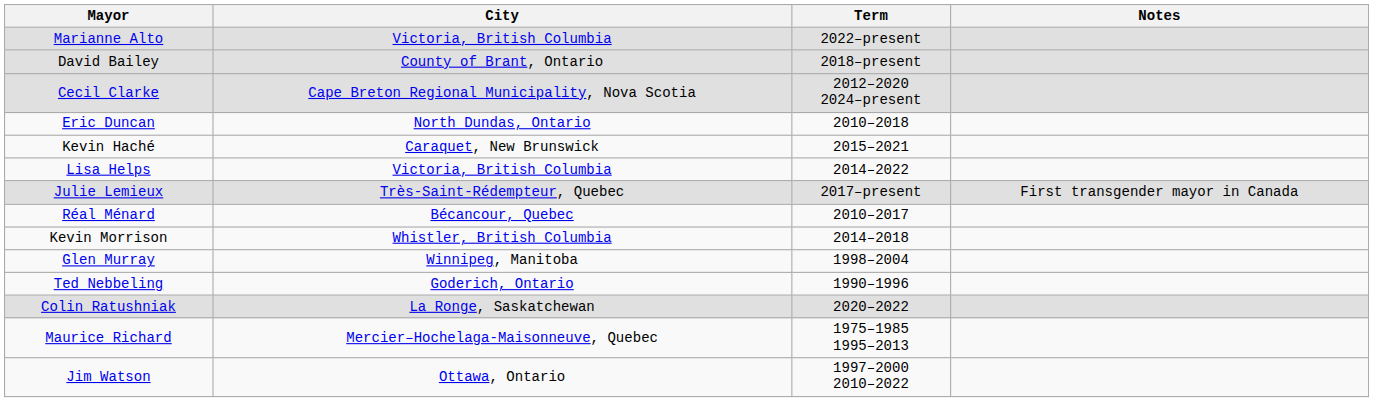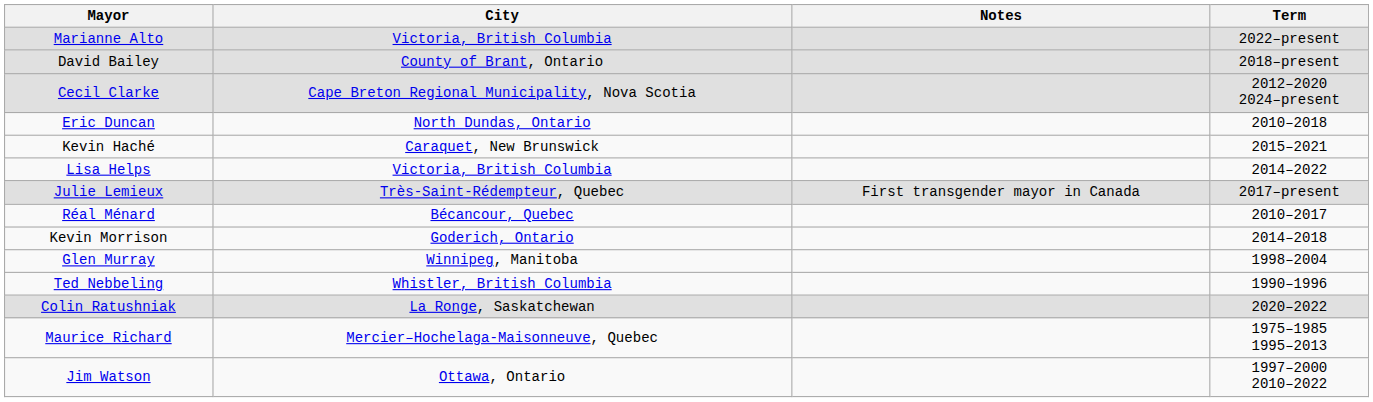columns swapped: Term <-> Notes
Kevin Morrison | City: Whistler, British Columbia -> Goderich, Ontario
Ted Nebbeling | City: Goderich, Ontario -> Whistler, British Columbia
